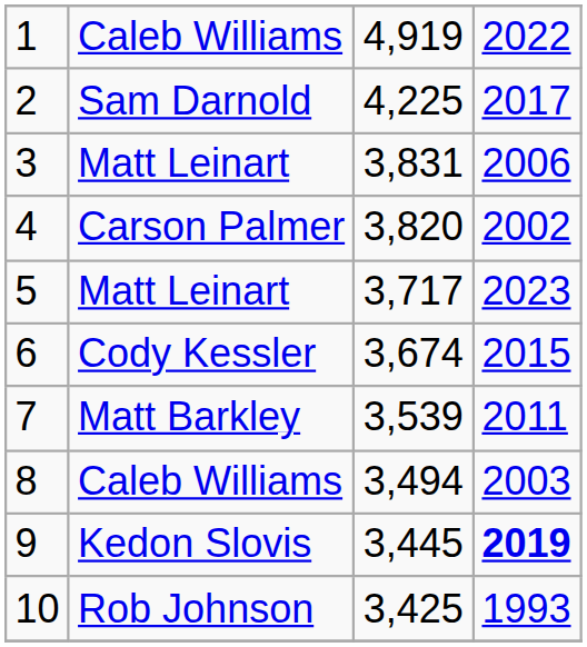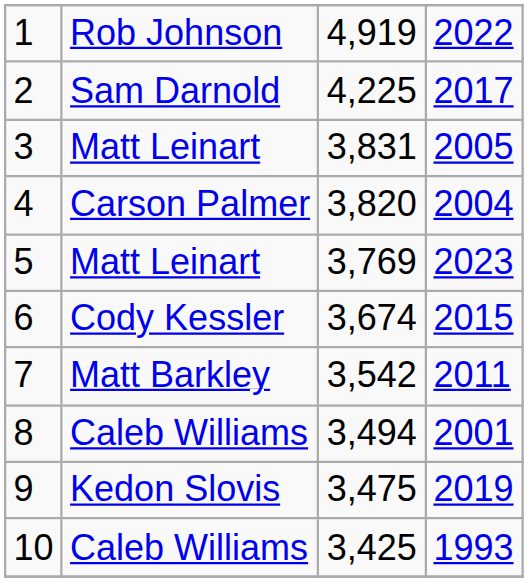1 | column 2: Caleb Williams -> Rob Johnson
3 | column 4: 2006 -> 2005
4 | column 4: 2002 -> 2004
5 | column 3: 3,717 -> 3,769
7 | column 3: 3,539 -> 3,542
8 | column 4: 2003 -> 2001
9 | column 3: 3,445 -> 3,475
9 | column 4: bold -> normal
10 | column 2: Rob Johnson -> Caleb Williams
